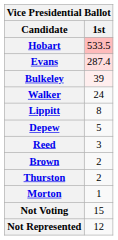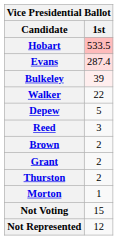Walker | 1st: 24 -> 22
- row: Lippitt | 8
+ row: Grant | 2
